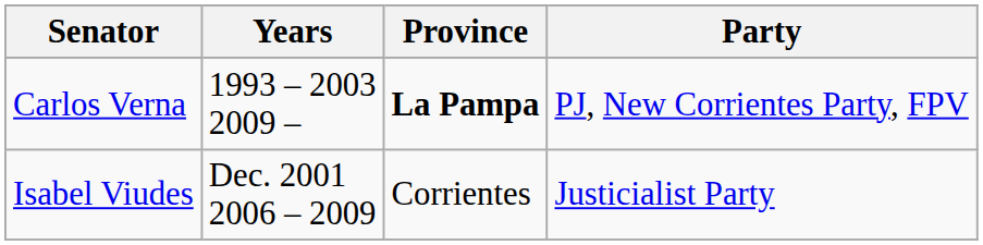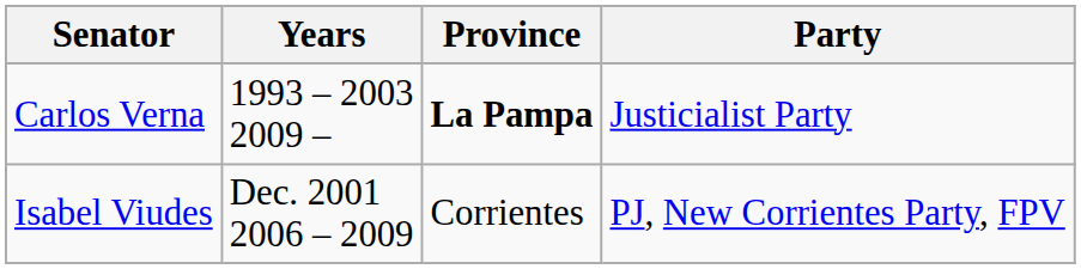Carlos Verna | Party: PJ, New Corrientes Party, FPV -> Justicialist Party
Isabel Viudes | Party: Justicialist Party -> PJ, New Corrientes Party, FPV
